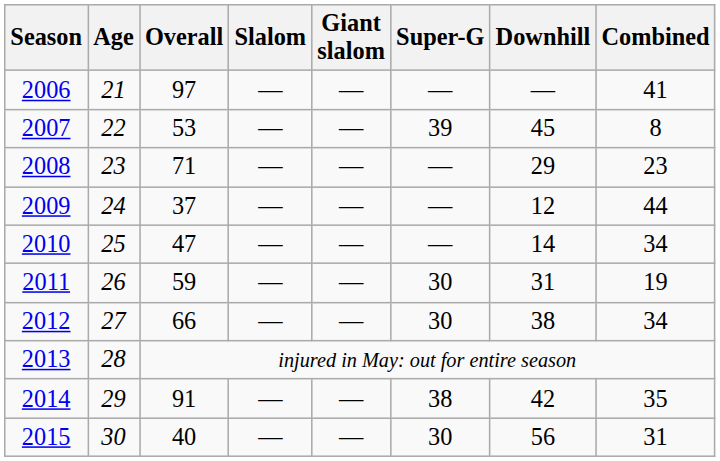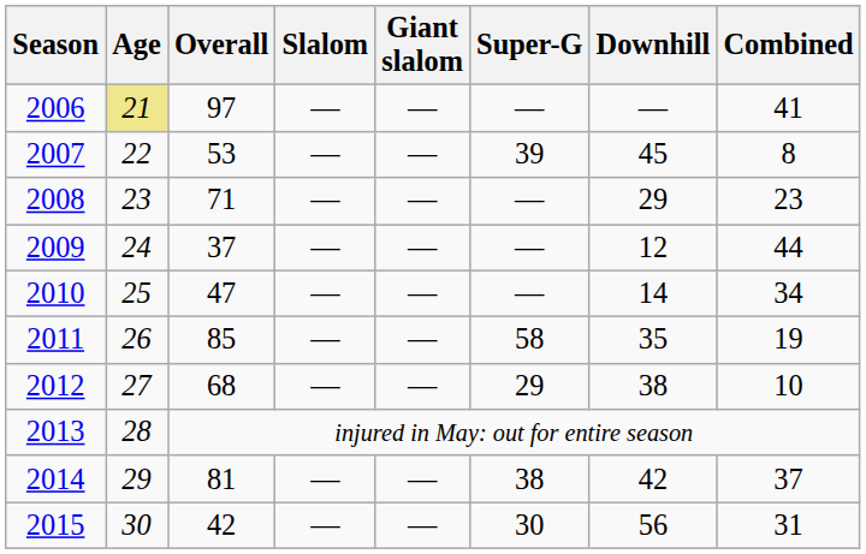2006 | Age: no background -> khaki background
2011 | Overall: 59 -> 85
2011 | Super-G: 30 -> 58
2011 | Downhill: 31 -> 35
2012 | Overall: 66 -> 68
2012 | Super-G: 30 -> 29
2012 | Combined: 34 -> 10
2014 | Overall: 91 -> 81
2014 | Combined: 35 -> 37
2015 | Overall: 40 -> 42
